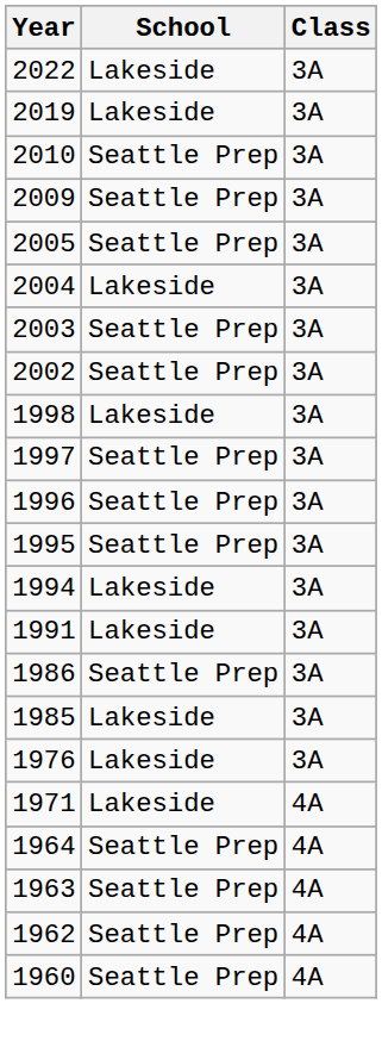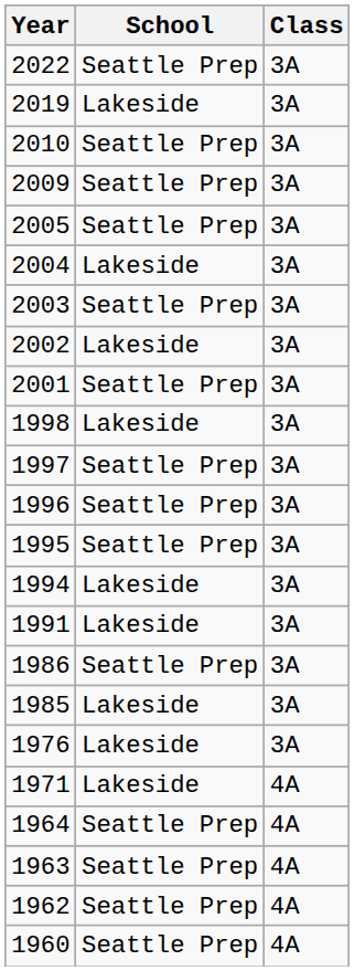2022 | School: Lakeside -> Seattle Prep
2002 | School: Seattle Prep -> Lakeside
+ row: 2001 | Seattle Prep | 3A
